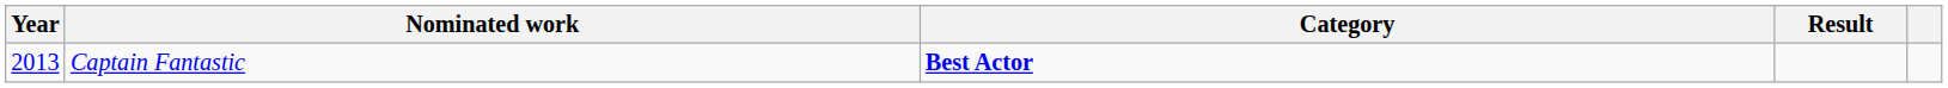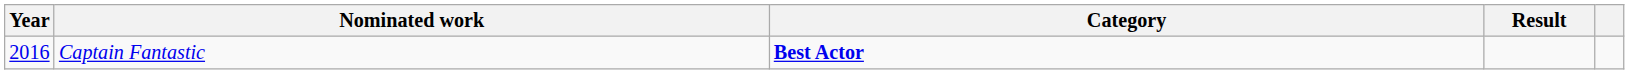Captain Fantastic | Year: 2013 -> 2016
